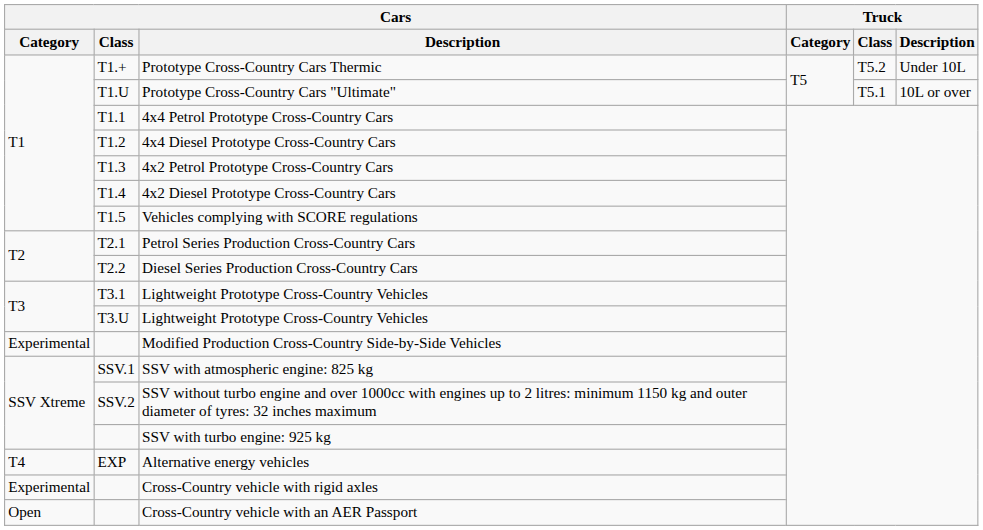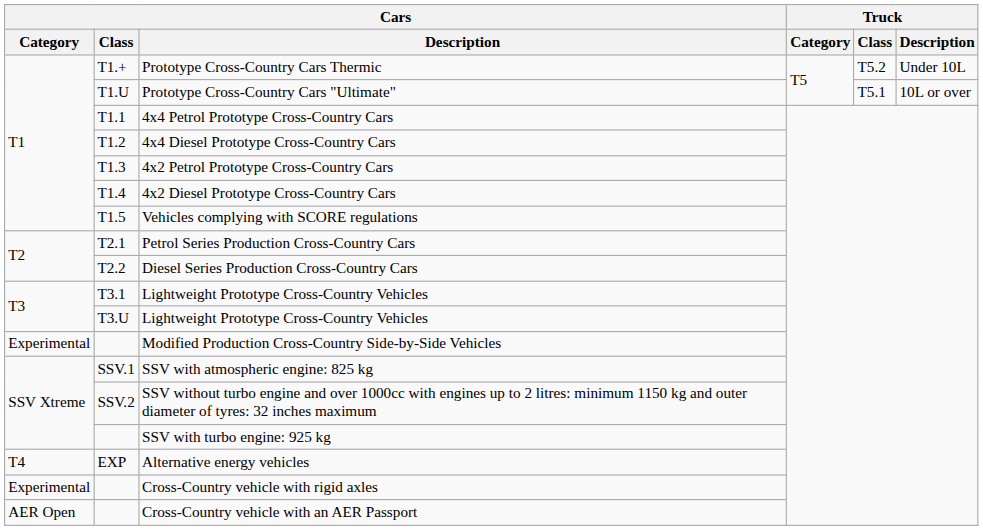Cross-Country vehicle with an AER Passport | Cars / Category: Open -> AER Open
